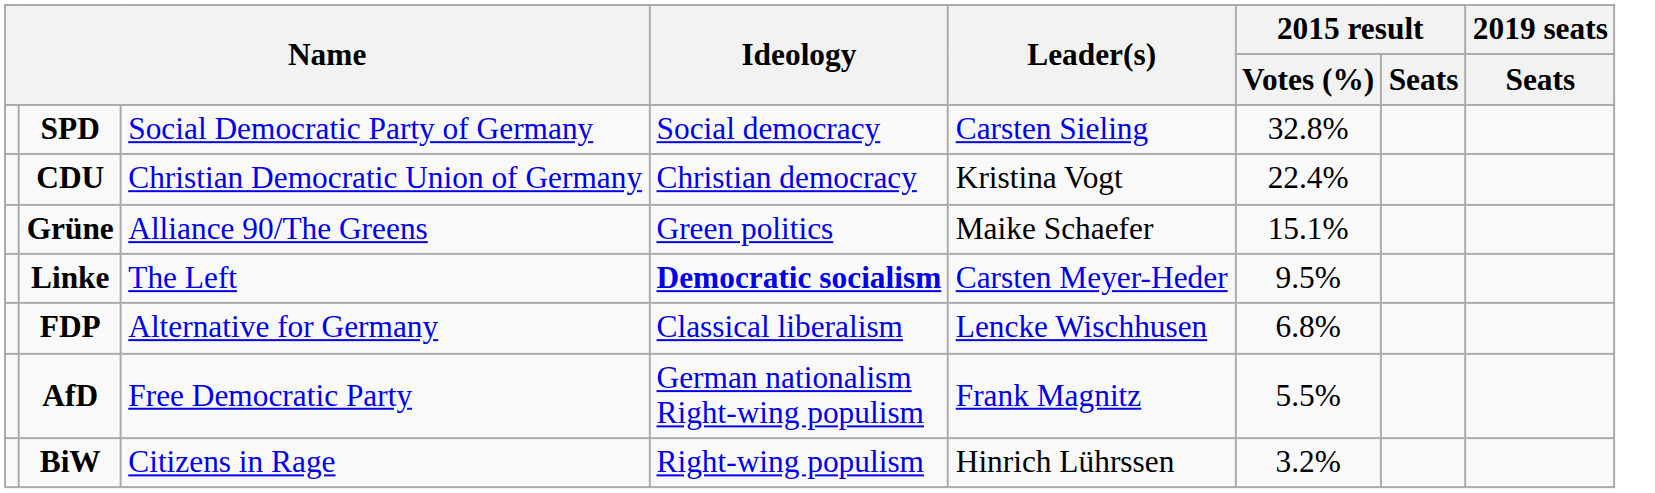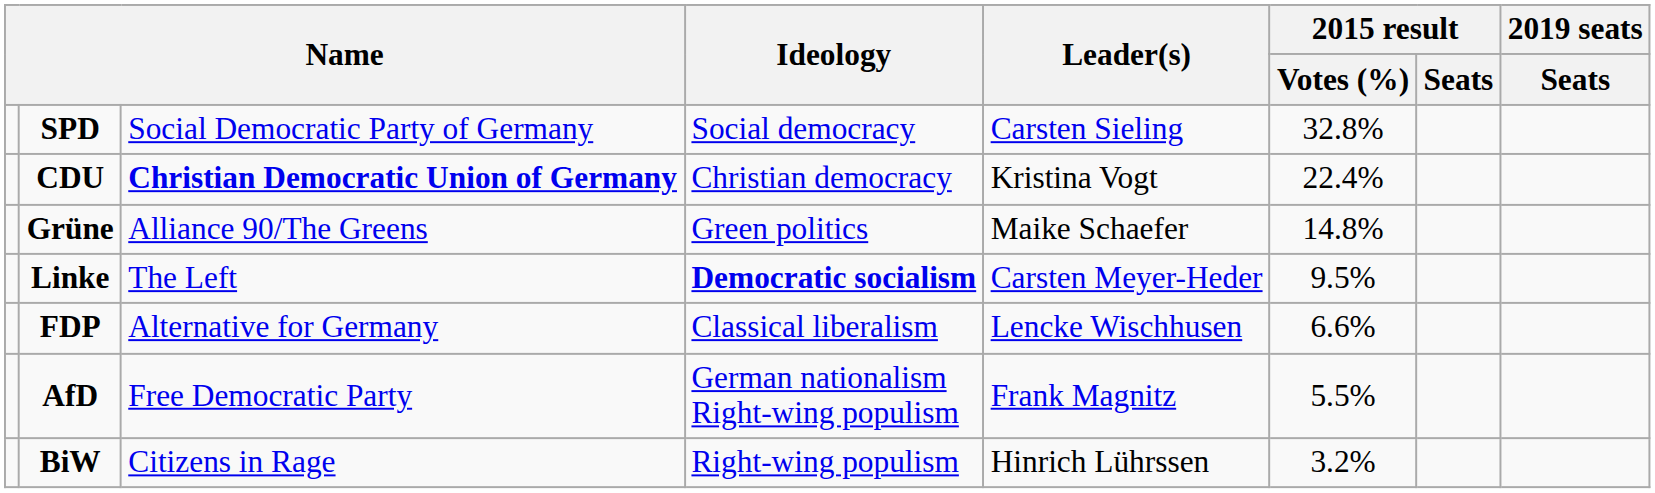CDU | column 3: normal -> bold
Grüne | 2015 result / Votes (%): 15.1% -> 14.8%
FDP | 2015 result / Votes (%): 6.8% -> 6.6%
